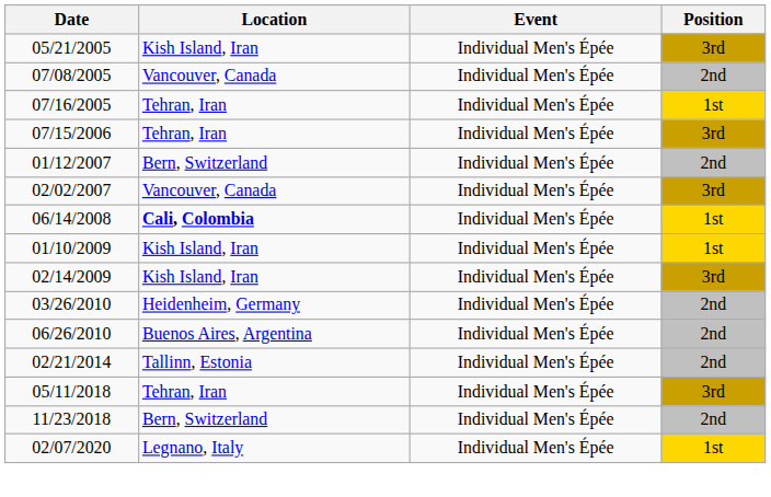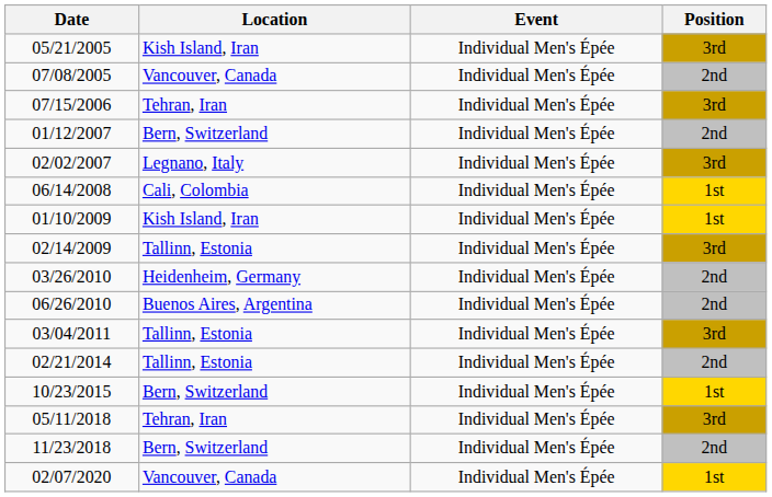- row: 07/16/2005 | Tehran, Iran | Individual Men's Épée | 1st
02/02/2007 | Location: Vancouver, Canada -> Legnano, Italy
06/14/2008 | Location: bold -> normal
02/14/2009 | Location: Kish Island, Iran -> Tallinn, Estonia
+ row: 03/04/2011 | Tallinn, Estonia | Individual Men's Épée | 3rd
+ row: 10/23/2015 | Bern, Switzerland | Individual Men's Épée | 1st
02/07/2020 | Location: Legnano, Italy -> Vancouver, Canada
